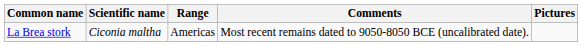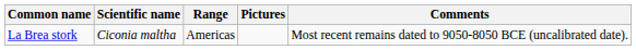columns swapped: Comments <-> Pictures
